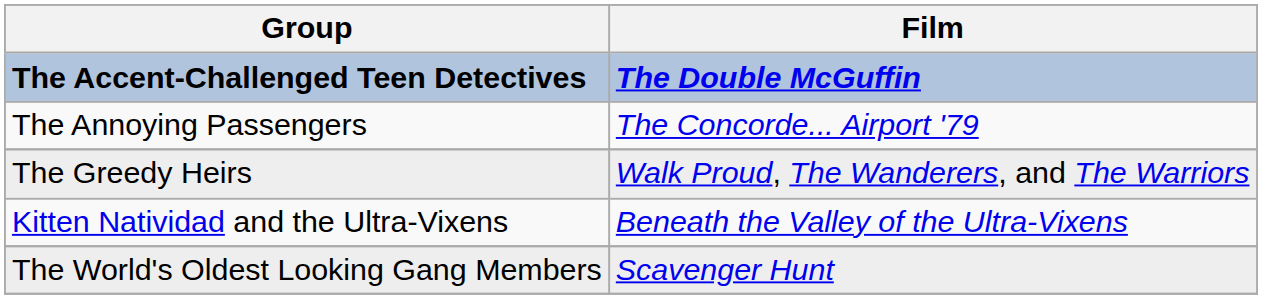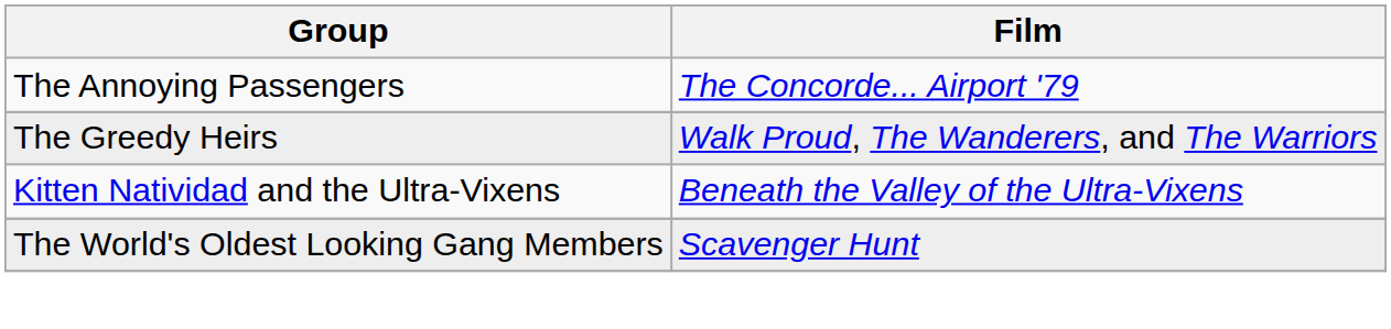- row: The Accent-Challenged Teen Detectives | The Double McGuffin
